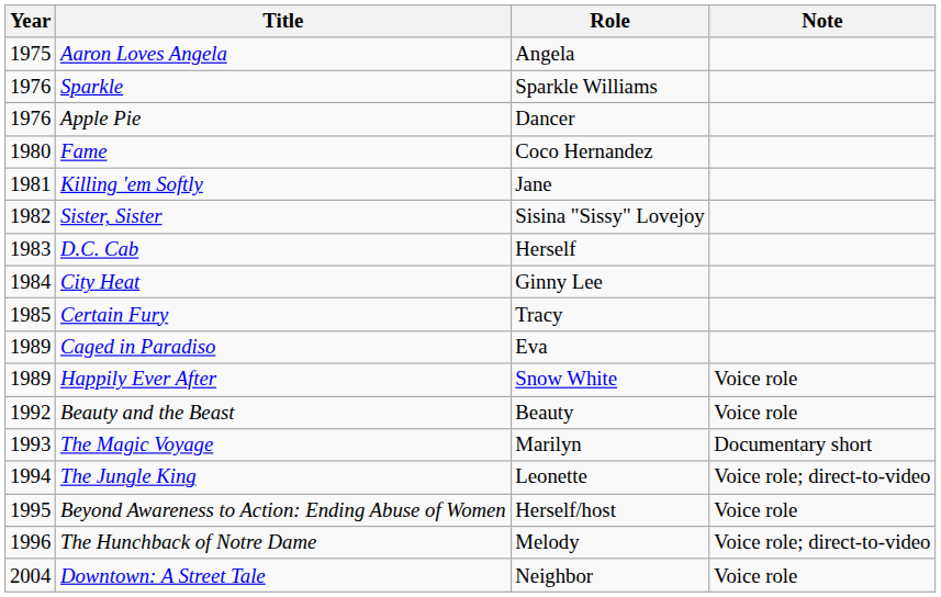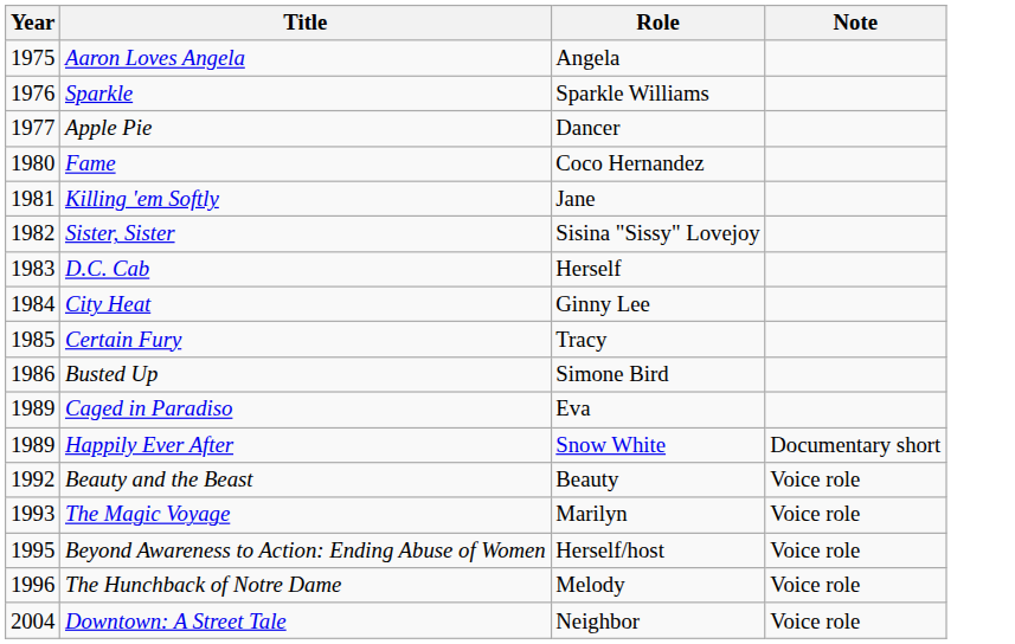Apple Pie | Year: 1976 -> 1977
+ row: 1986 | Busted Up | Simone Bird
Happily Ever After | Note: Voice role -> Documentary short
The Magic Voyage | Note: Documentary short -> Voice role
- row: 1994 | The Jungle King | Leonette | Voice role; direct-to-video
The Hunchback of Notre Dame | Note: Voice role; direct-to-video -> Voice role
